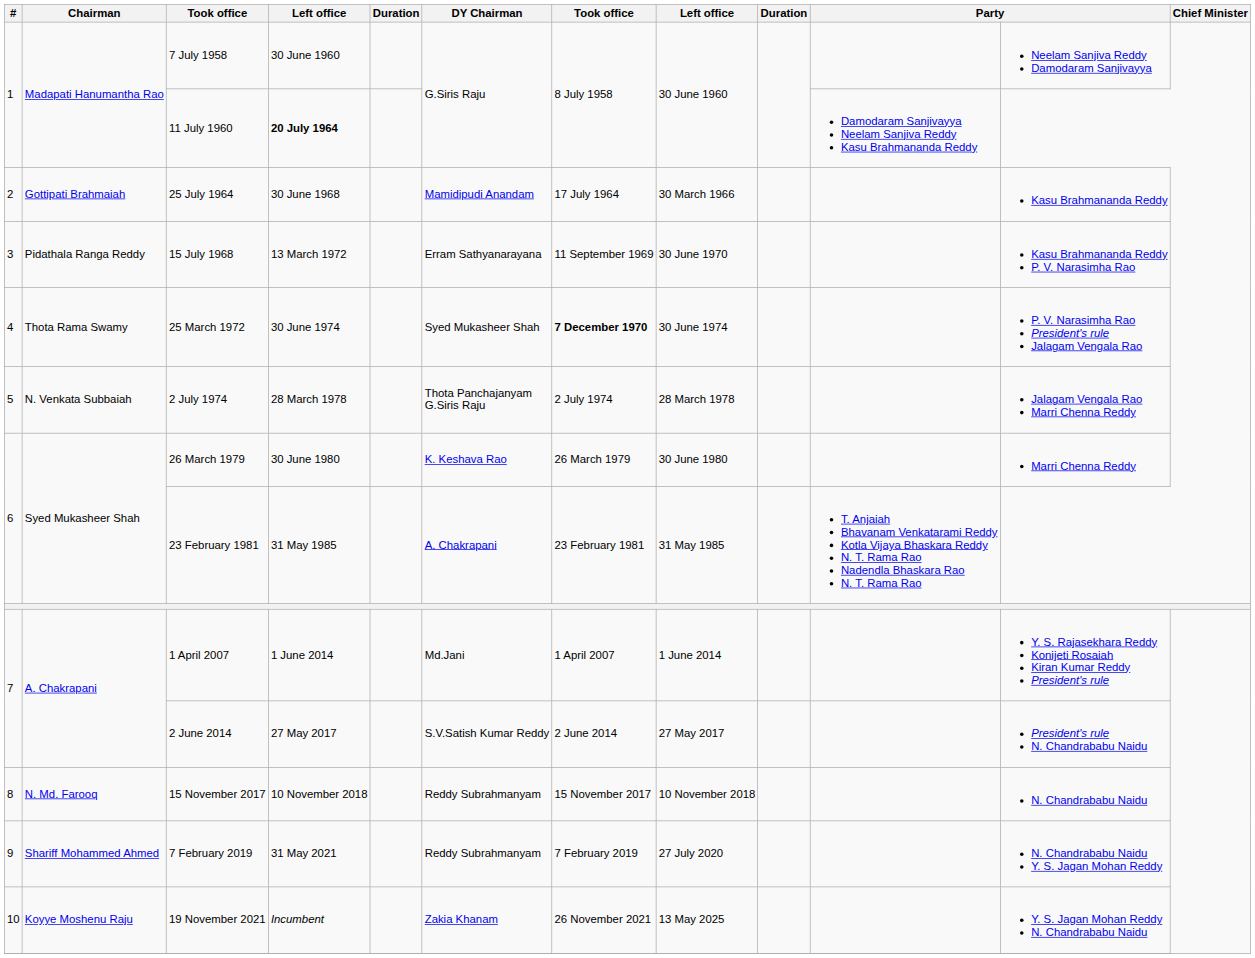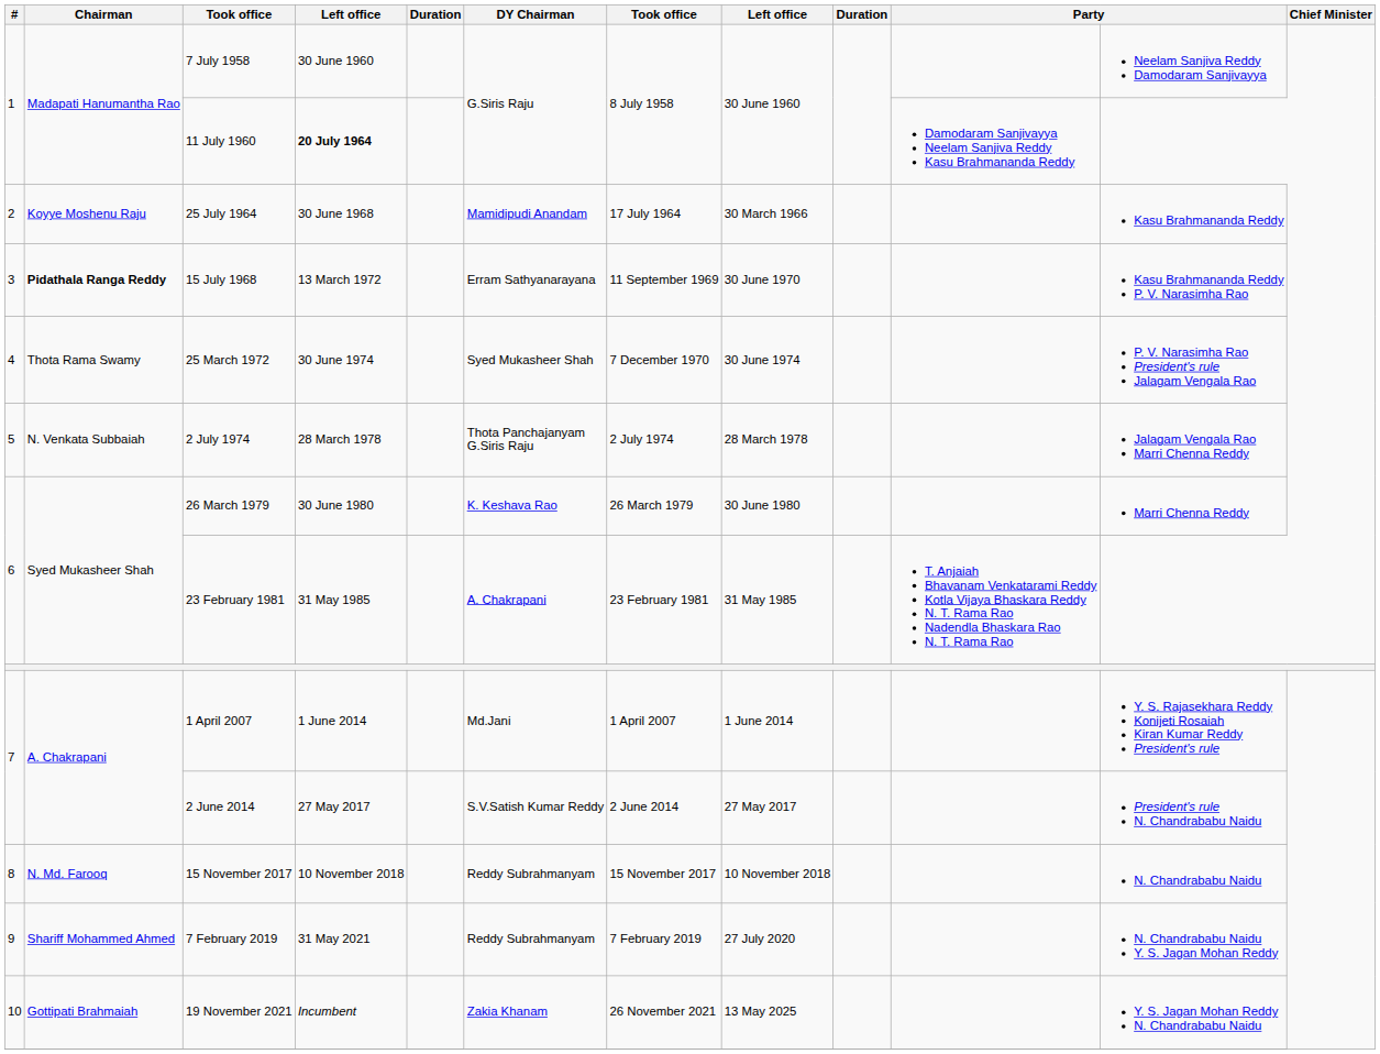25 July 1964 | Chairman: Gottipati Brahmaiah -> Koyye Moshenu Raju
15 July 1968 | Chairman: normal -> bold
25 March 1972 | column 7: bold -> normal
19 November 2021 | Chairman: Koyye Moshenu Raju -> Gottipati Brahmaiah
